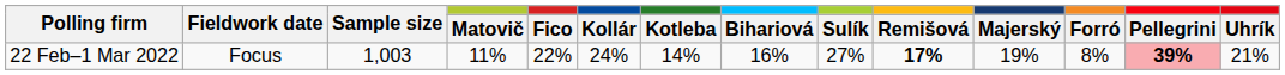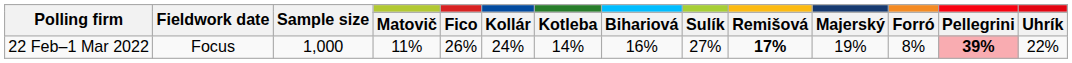22 Feb–1 Mar 2022 | Sample size: 1,003 -> 1,000
22 Feb–1 Mar 2022 | Fico: 22% -> 26%
22 Feb–1 Mar 2022 | Uhrík: 21% -> 22%
